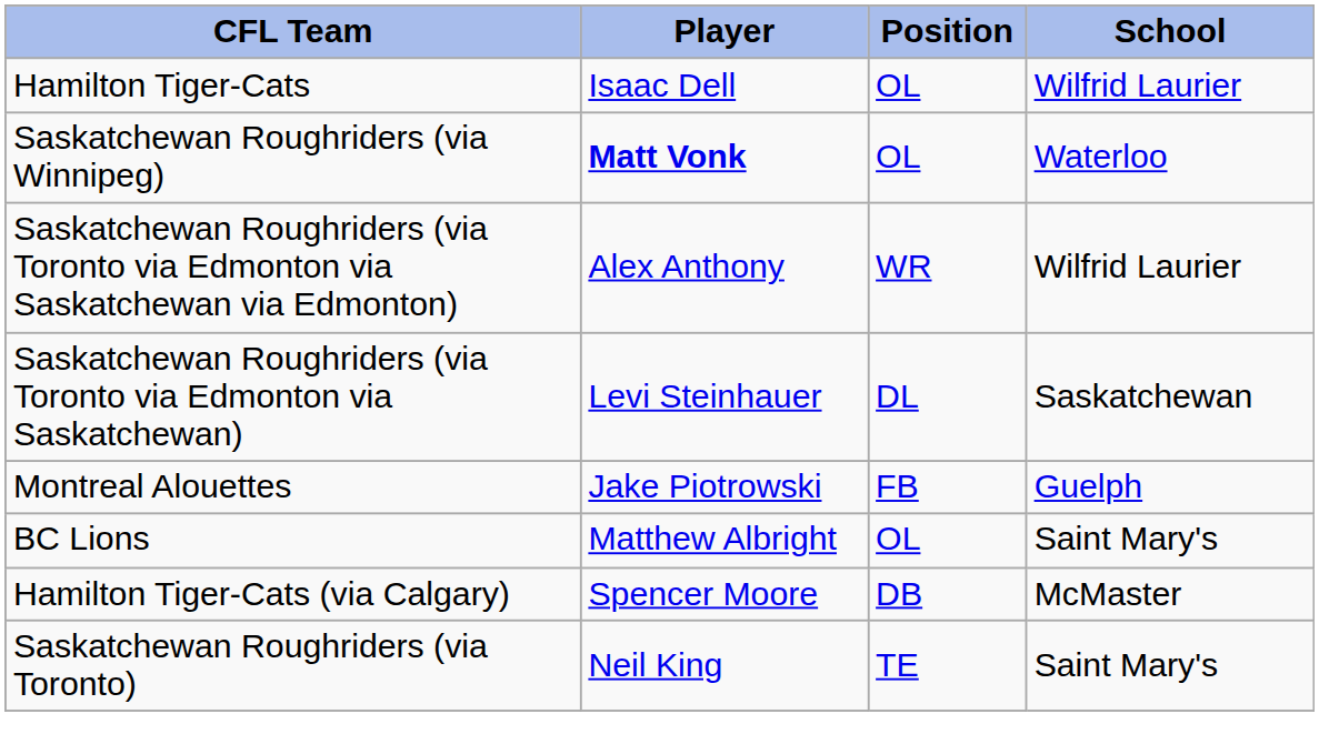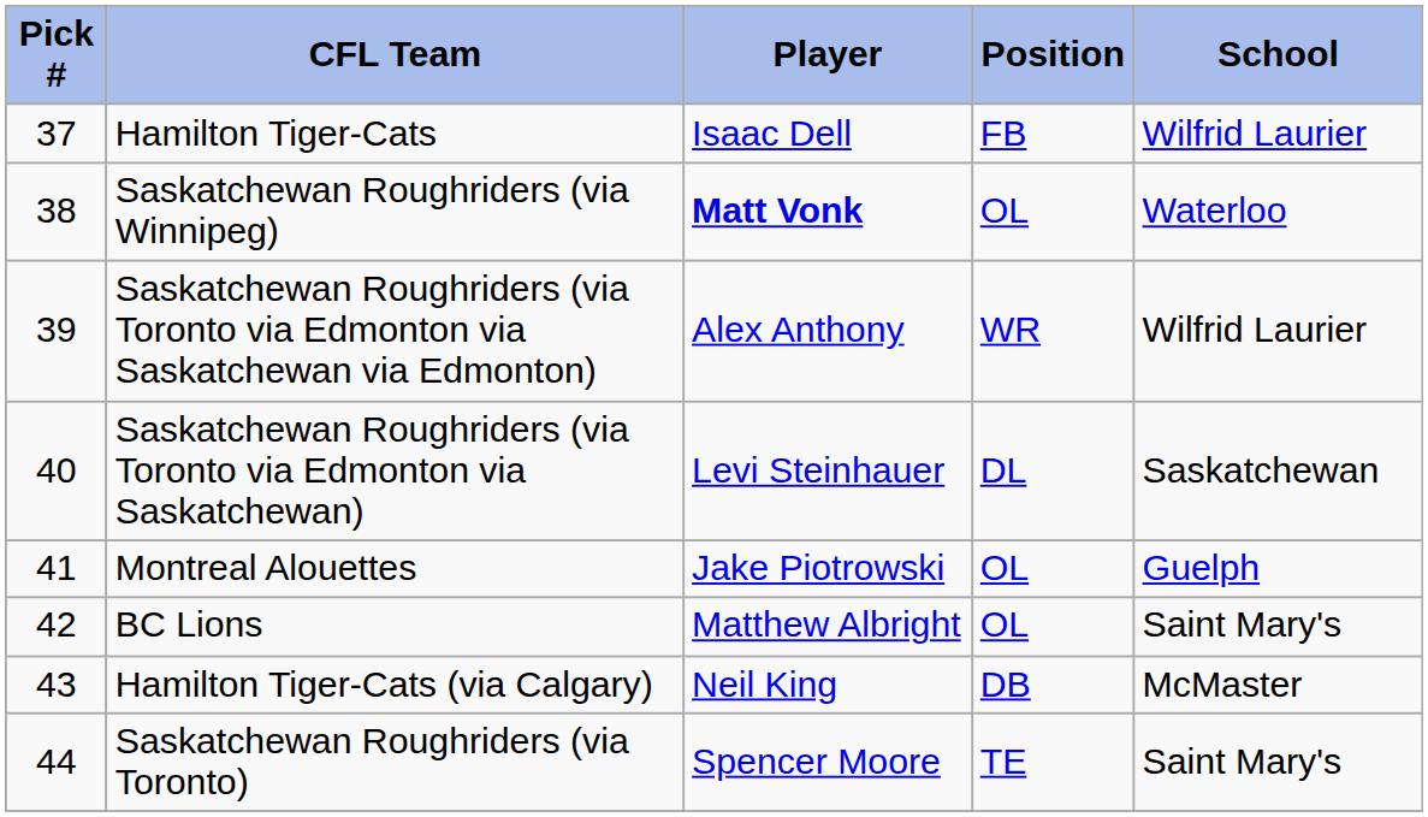+ column: Pick # | 37 | 38 | 39 | 40 | 41 | 42 | 43 | 44
Hamilton Tiger-Cats | Position: OL -> FB
Montreal Alouettes | Position: FB -> OL
Hamilton Tiger-Cats (via Calgary) | Player: Spencer Moore -> Neil King
Saskatchewan Roughriders (via Toronto) | Player: Neil King -> Spencer Moore
